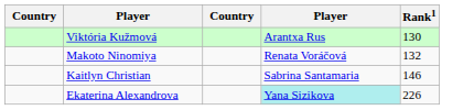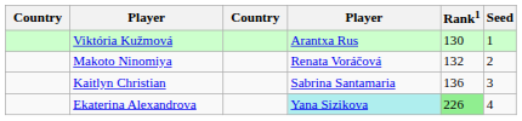+ column: Seed | 1 | 2 | 3 | 4
Kaitlyn Christian | Rank1: 146 -> 136
Ekaterina Alexandrova | Rank1: no background -> lightgreen background
